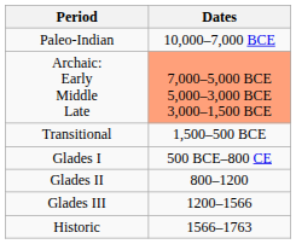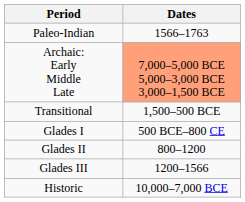Paleo-Indian | Dates: 10,000–7,000 BCE -> 1566–1763
Historic | Dates: 1566–1763 -> 10,000–7,000 BCE
